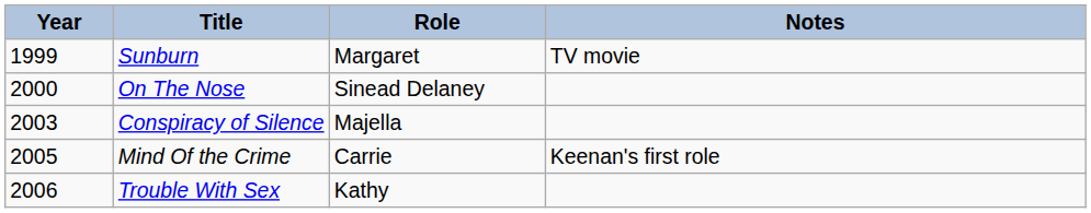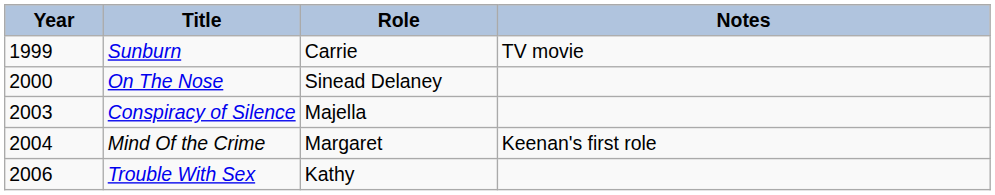Sunburn | Role: Margaret -> Carrie
Mind Of the Crime | Year: 2005 -> 2004
Mind Of the Crime | Role: Carrie -> Margaret
